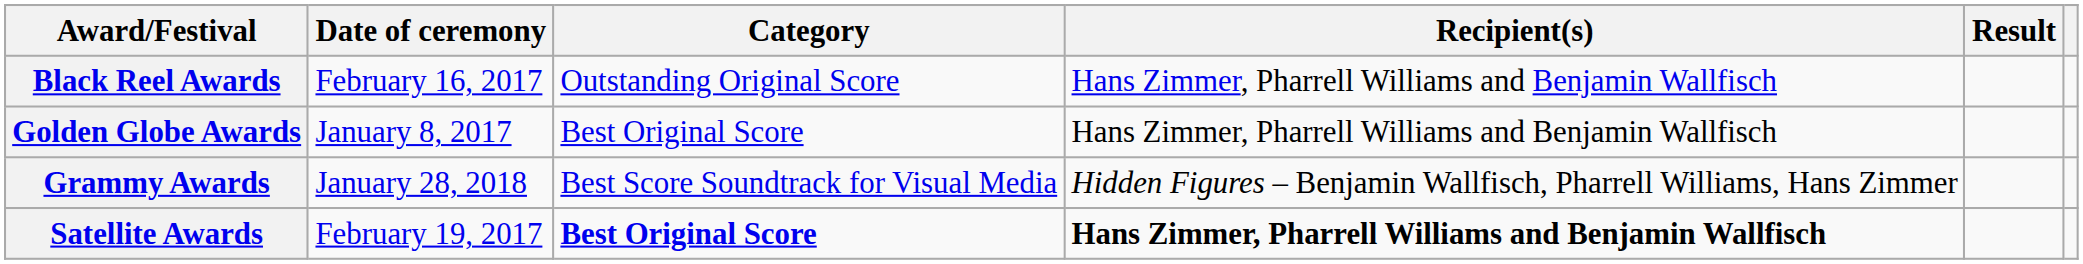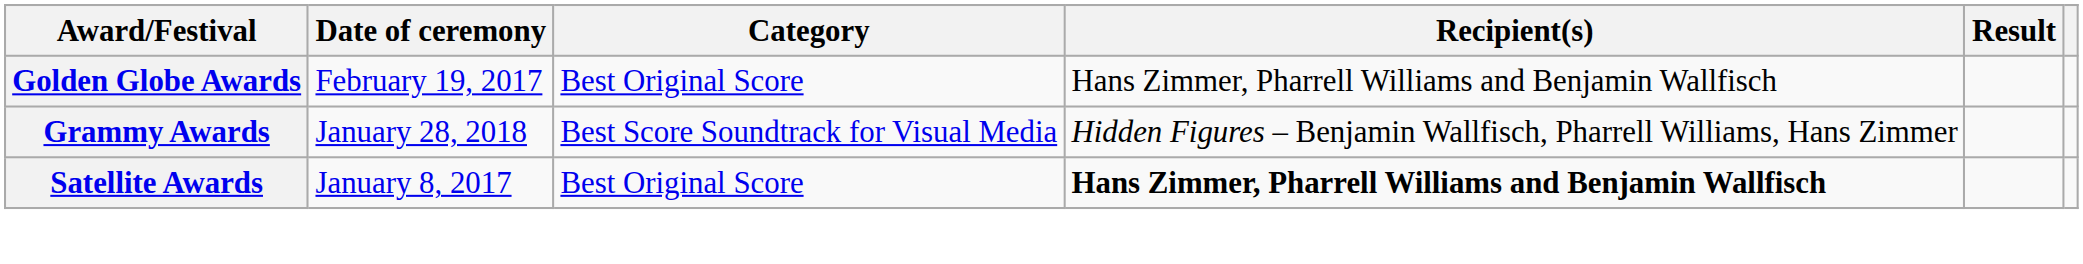- row: Black Reel Awards | February 16, 2017 | Outstanding Original Score | Hans Zimmer, Pharrell Williams and Benjamin Wallfisch
Golden Globe Awards | Date of ceremony: January 8, 2017 -> February 19, 2017
Satellite Awards | Date of ceremony: February 19, 2017 -> January 8, 2017
Satellite Awards | Category: bold -> normal
